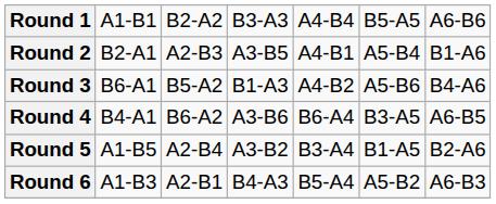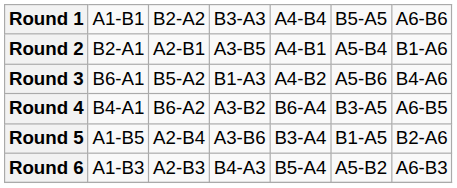Round 2 | column 3: A2-B3 -> A2-B1
Round 4 | column 4: A3-B6 -> A3-B2
Round 5 | column 4: A3-B2 -> A3-B6
Round 6 | column 3: A2-B1 -> A2-B3
